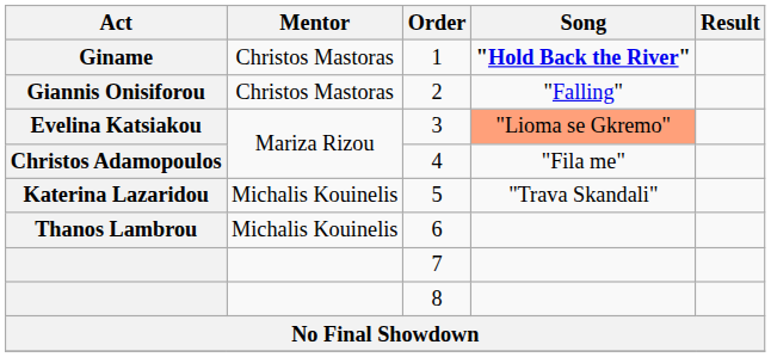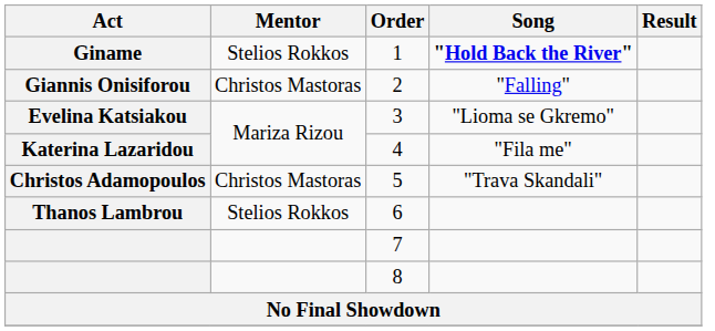1 | Mentor: Christos Mastoras -> Stelios Rokkos
3 | Song: lightsalmon background -> no background
4 | Act: Christos Adamopoulos -> Katerina Lazaridou
5 | Act: Katerina Lazaridou -> Christos Adamopoulos
5 | Mentor: Michalis Kouinelis -> Christos Mastoras
6 | Mentor: Michalis Kouinelis -> Stelios Rokkos
